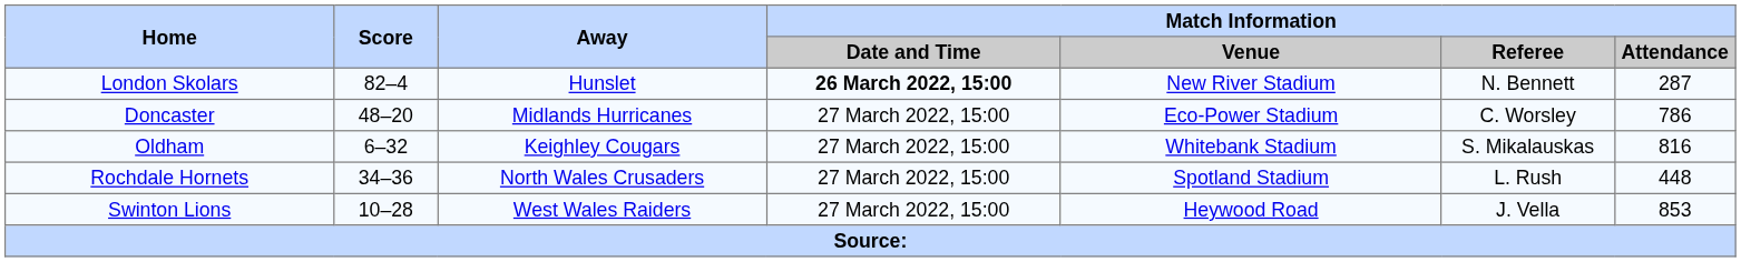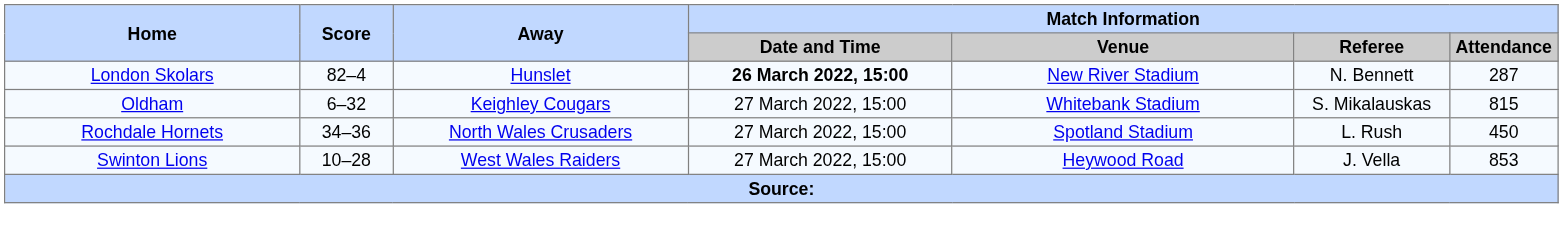- row: Doncaster | 48–20 | Midlands Hurricanes | 27 March 2022, 15:00 | Eco-Power Stadium | C. Worsley | 786
Oldham | Match Information / Attendance: 816 -> 815
Rochdale Hornets | Match Information / Attendance: 448 -> 450
